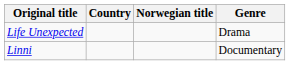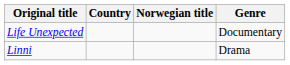Life Unexpected | Genre: Drama -> Documentary
Linni | Genre: Documentary -> Drama
